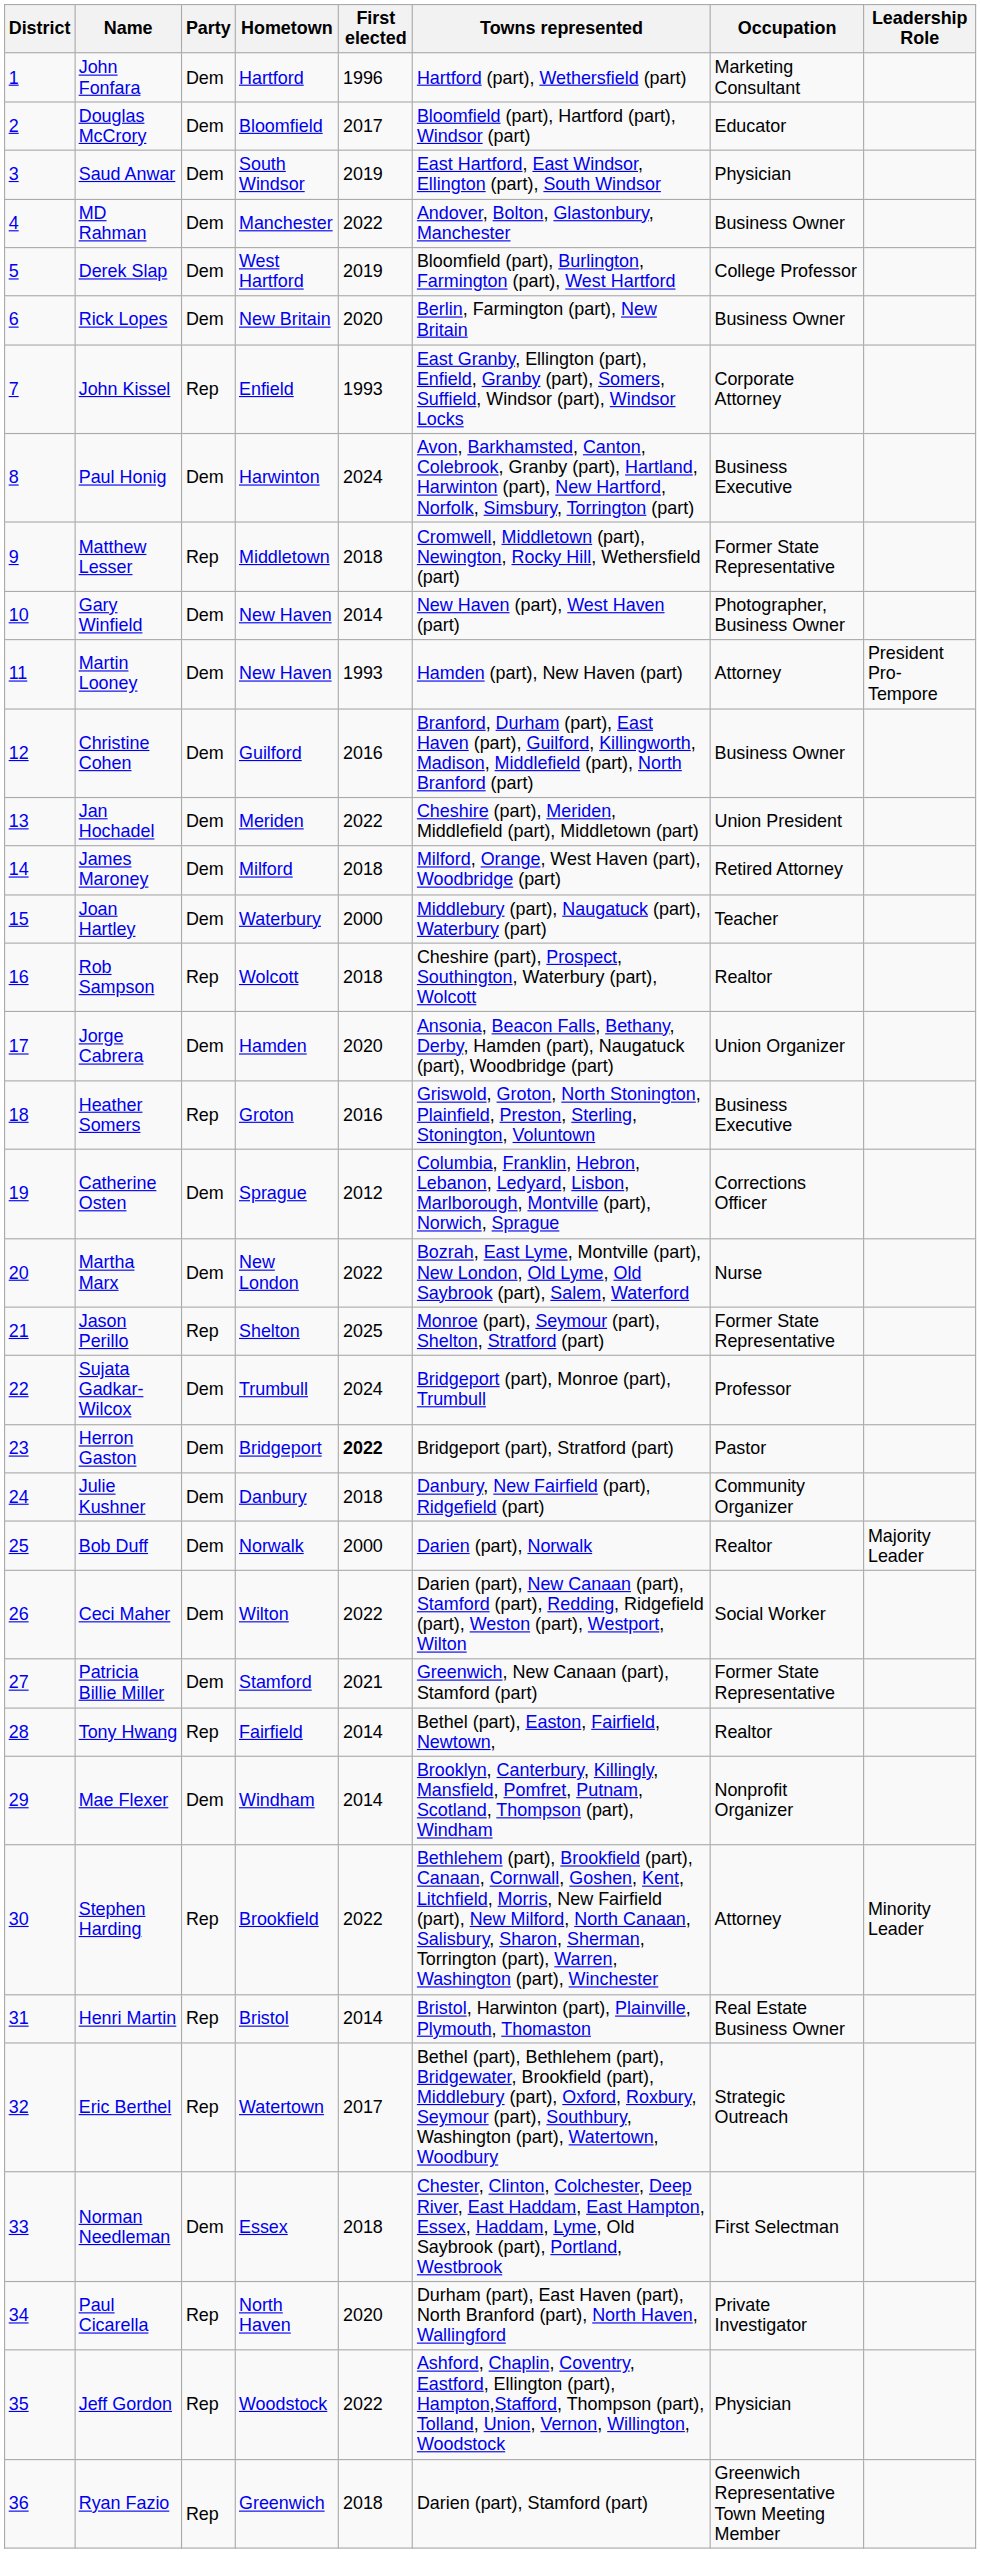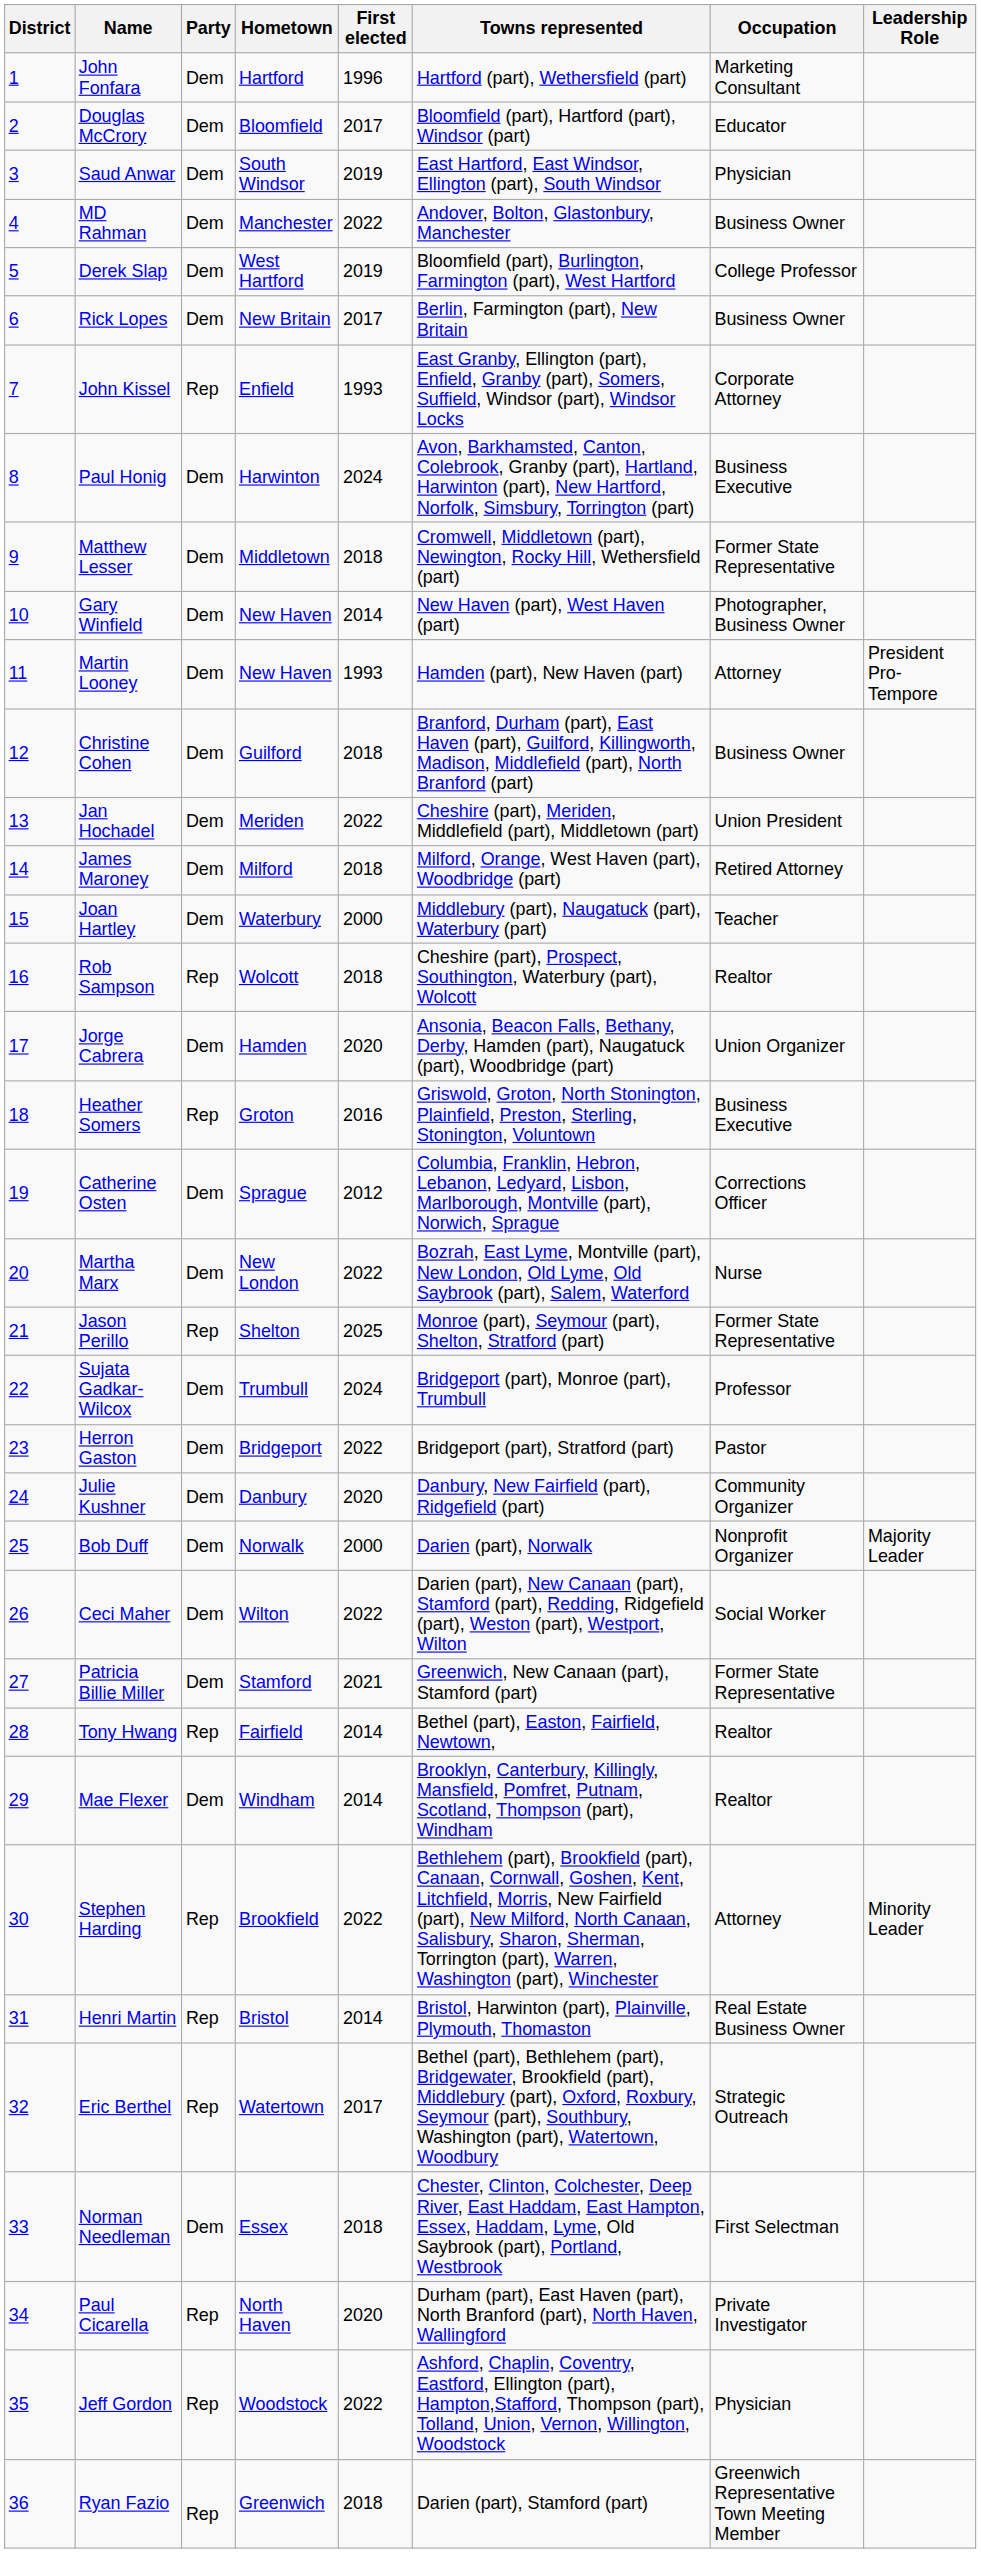Rick Lopes | First elected: 2020 -> 2017
Matthew Lesser | Party: Rep -> Dem
Christine Cohen | First elected: 2016 -> 2018
Herron Gaston | First elected: bold -> normal
Julie Kushner | First elected: 2018 -> 2020
Bob Duff | Occupation: Realtor -> Nonprofit Organizer
Mae Flexer | Occupation: Nonprofit Organizer -> Realtor
